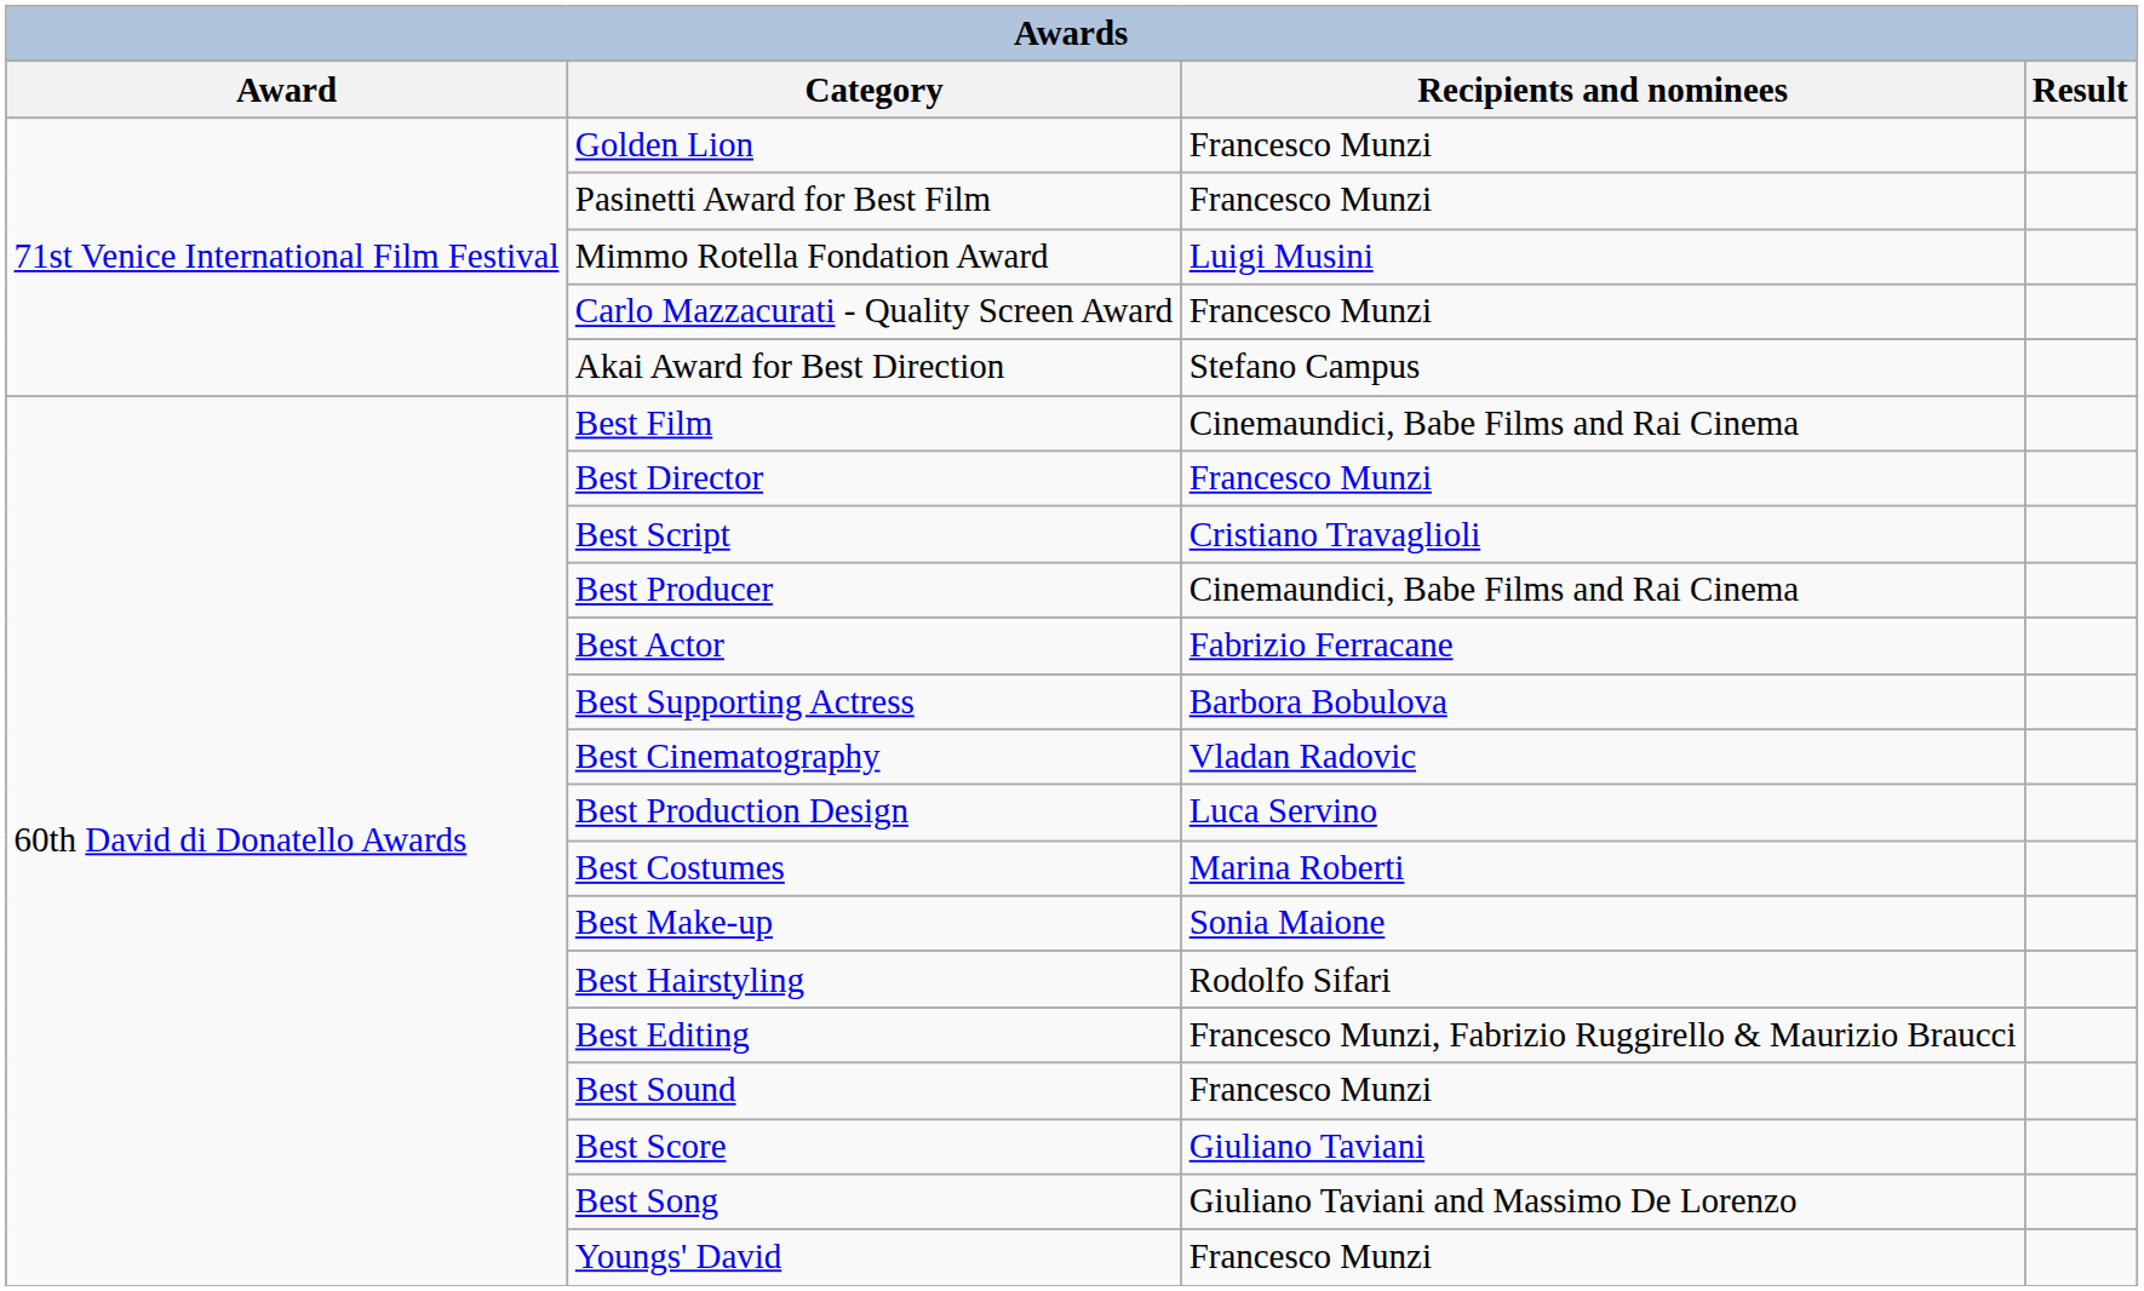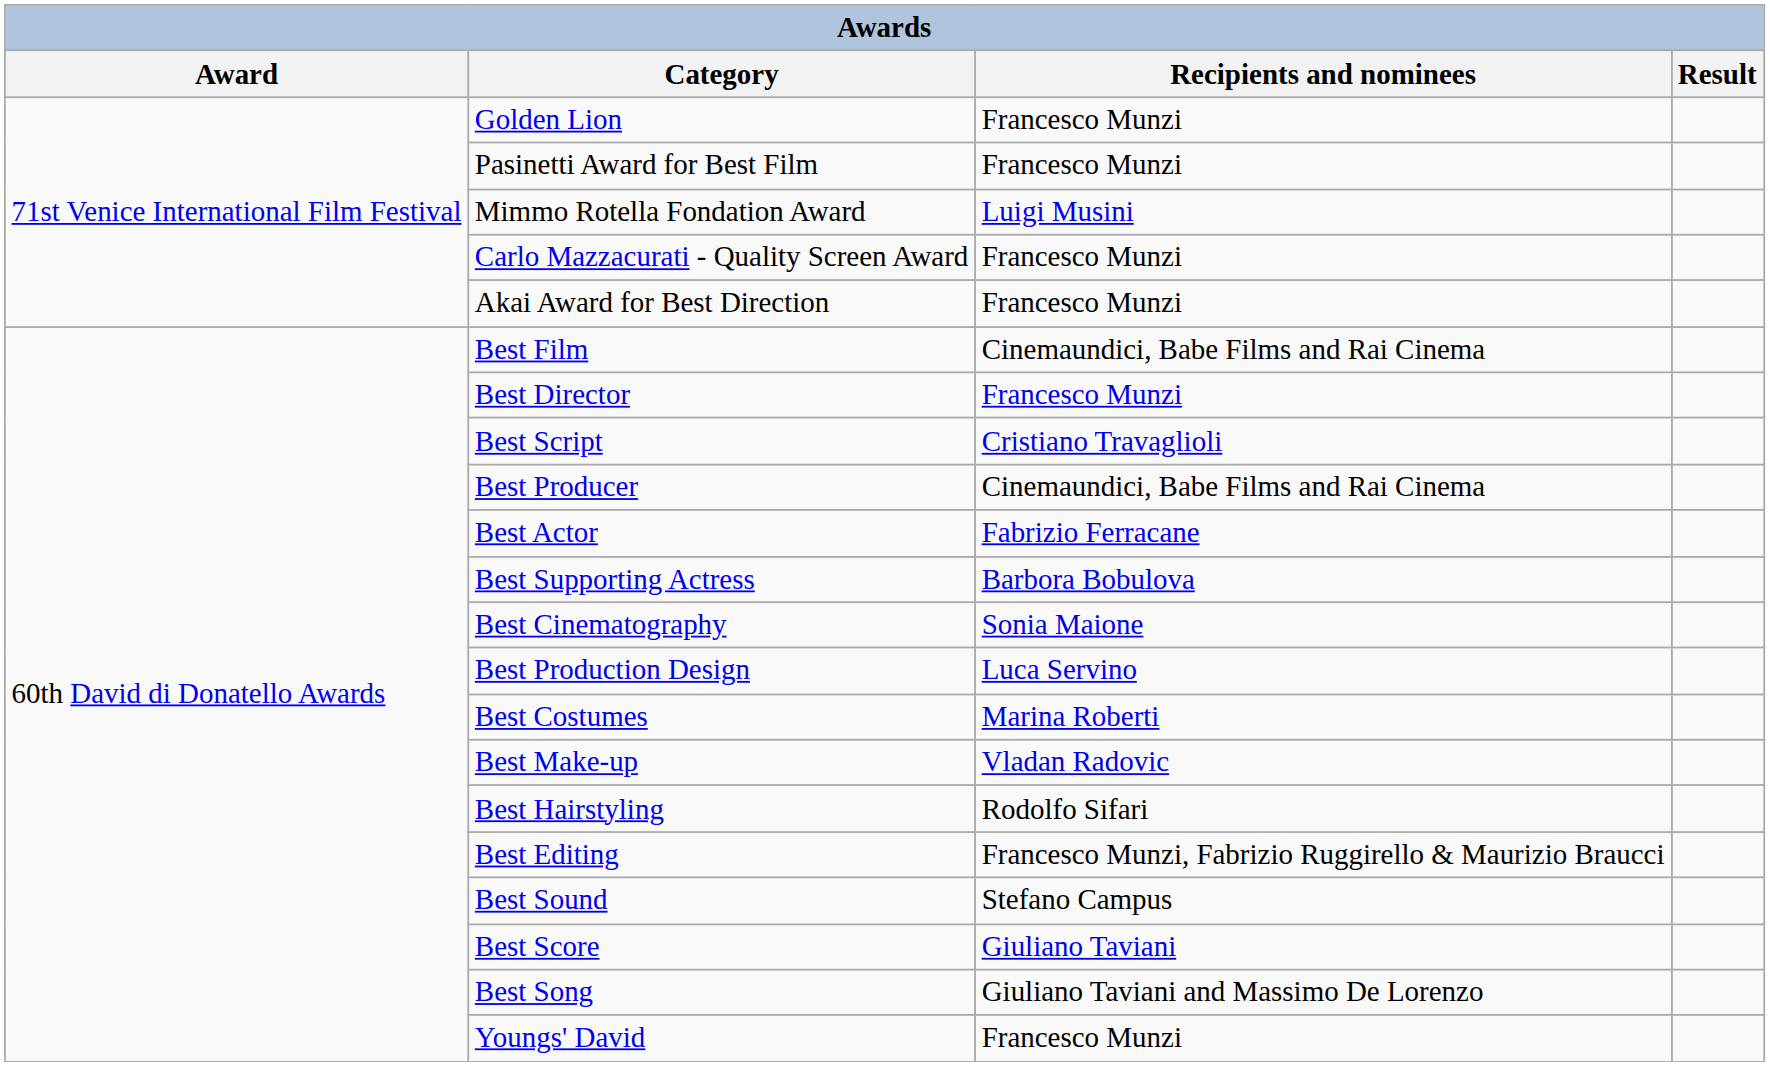Akai Award for Best Direction | Recipients and nominees: Stefano Campus -> Francesco Munzi
Best Cinematography | Recipients and nominees: Vladan Radovic -> Sonia Maione
Best Make-up | Recipients and nominees: Sonia Maione -> Vladan Radovic
Best Sound | Recipients and nominees: Francesco Munzi -> Stefano Campus
